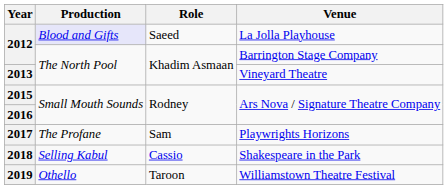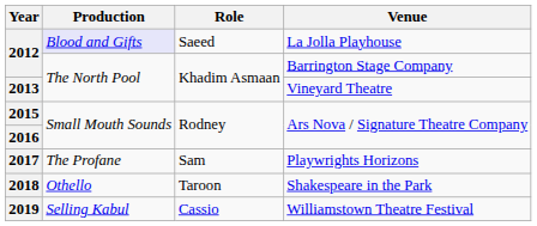Shakespeare in the Park | Production: Selling Kabul -> Othello
Shakespeare in the Park | Role: Cassio -> Taroon
Williamstown Theatre Festival | Production: Othello -> Selling Kabul
Williamstown Theatre Festival | Role: Taroon -> Cassio
